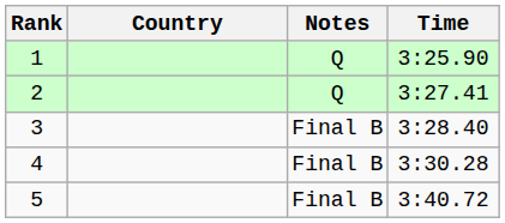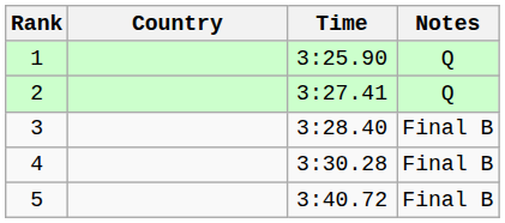columns swapped: Time <-> Notes
